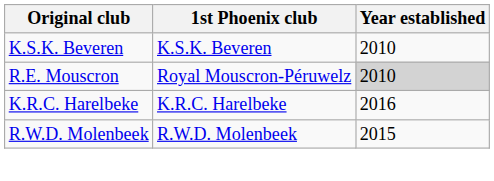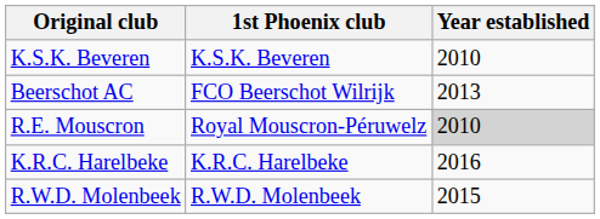+ row: Beerschot AC | FCO Beerschot Wilrijk | 2013
